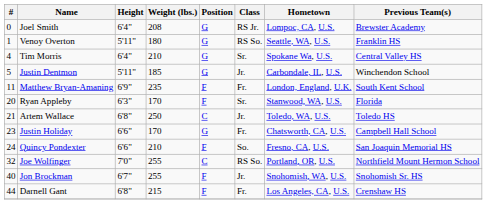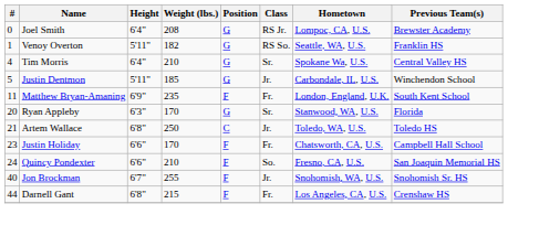Venoy Overton | Weight (lbs.): 180 -> 182
Ryan Appleby | Position: F -> G
Justin Holiday | Position: G -> F
- row: 32 | Joe Wolfinger | 7'0" | 255 | C | RS So. | Portland, OR, U.S. | Northfield Mount Hermon School
